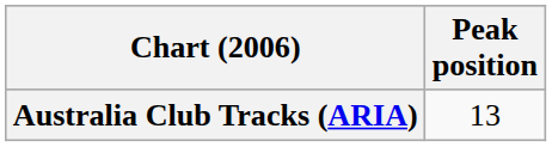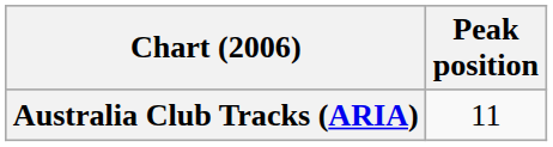Australia Club Tracks (ARIA) | Peak position: 13 -> 11
